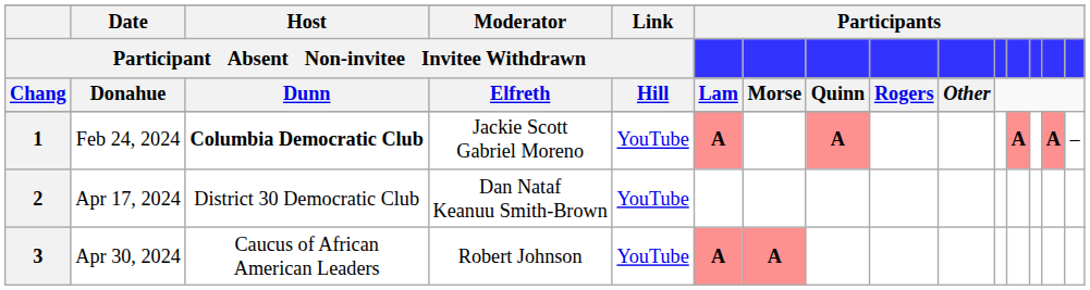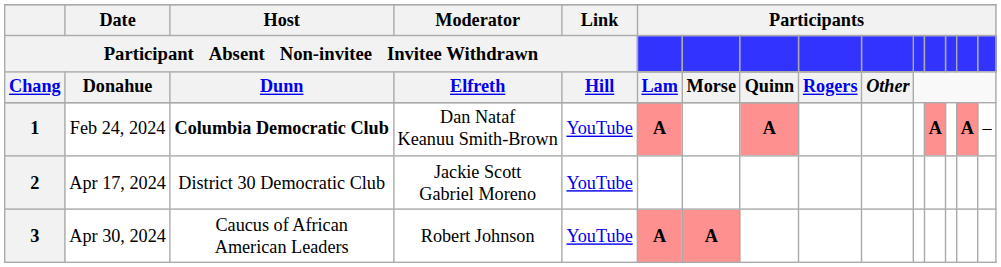1 | Moderator / Participant Absent Non-invitee Invitee Withdrawn: Jackie Scott Gabriel Moreno -> Dan Nataf Keanuu Smith-Brown
2 | Moderator / Participant Absent Non-invitee Invitee Withdrawn: Dan Nataf Keanuu Smith-Brown -> Jackie Scott Gabriel Moreno
